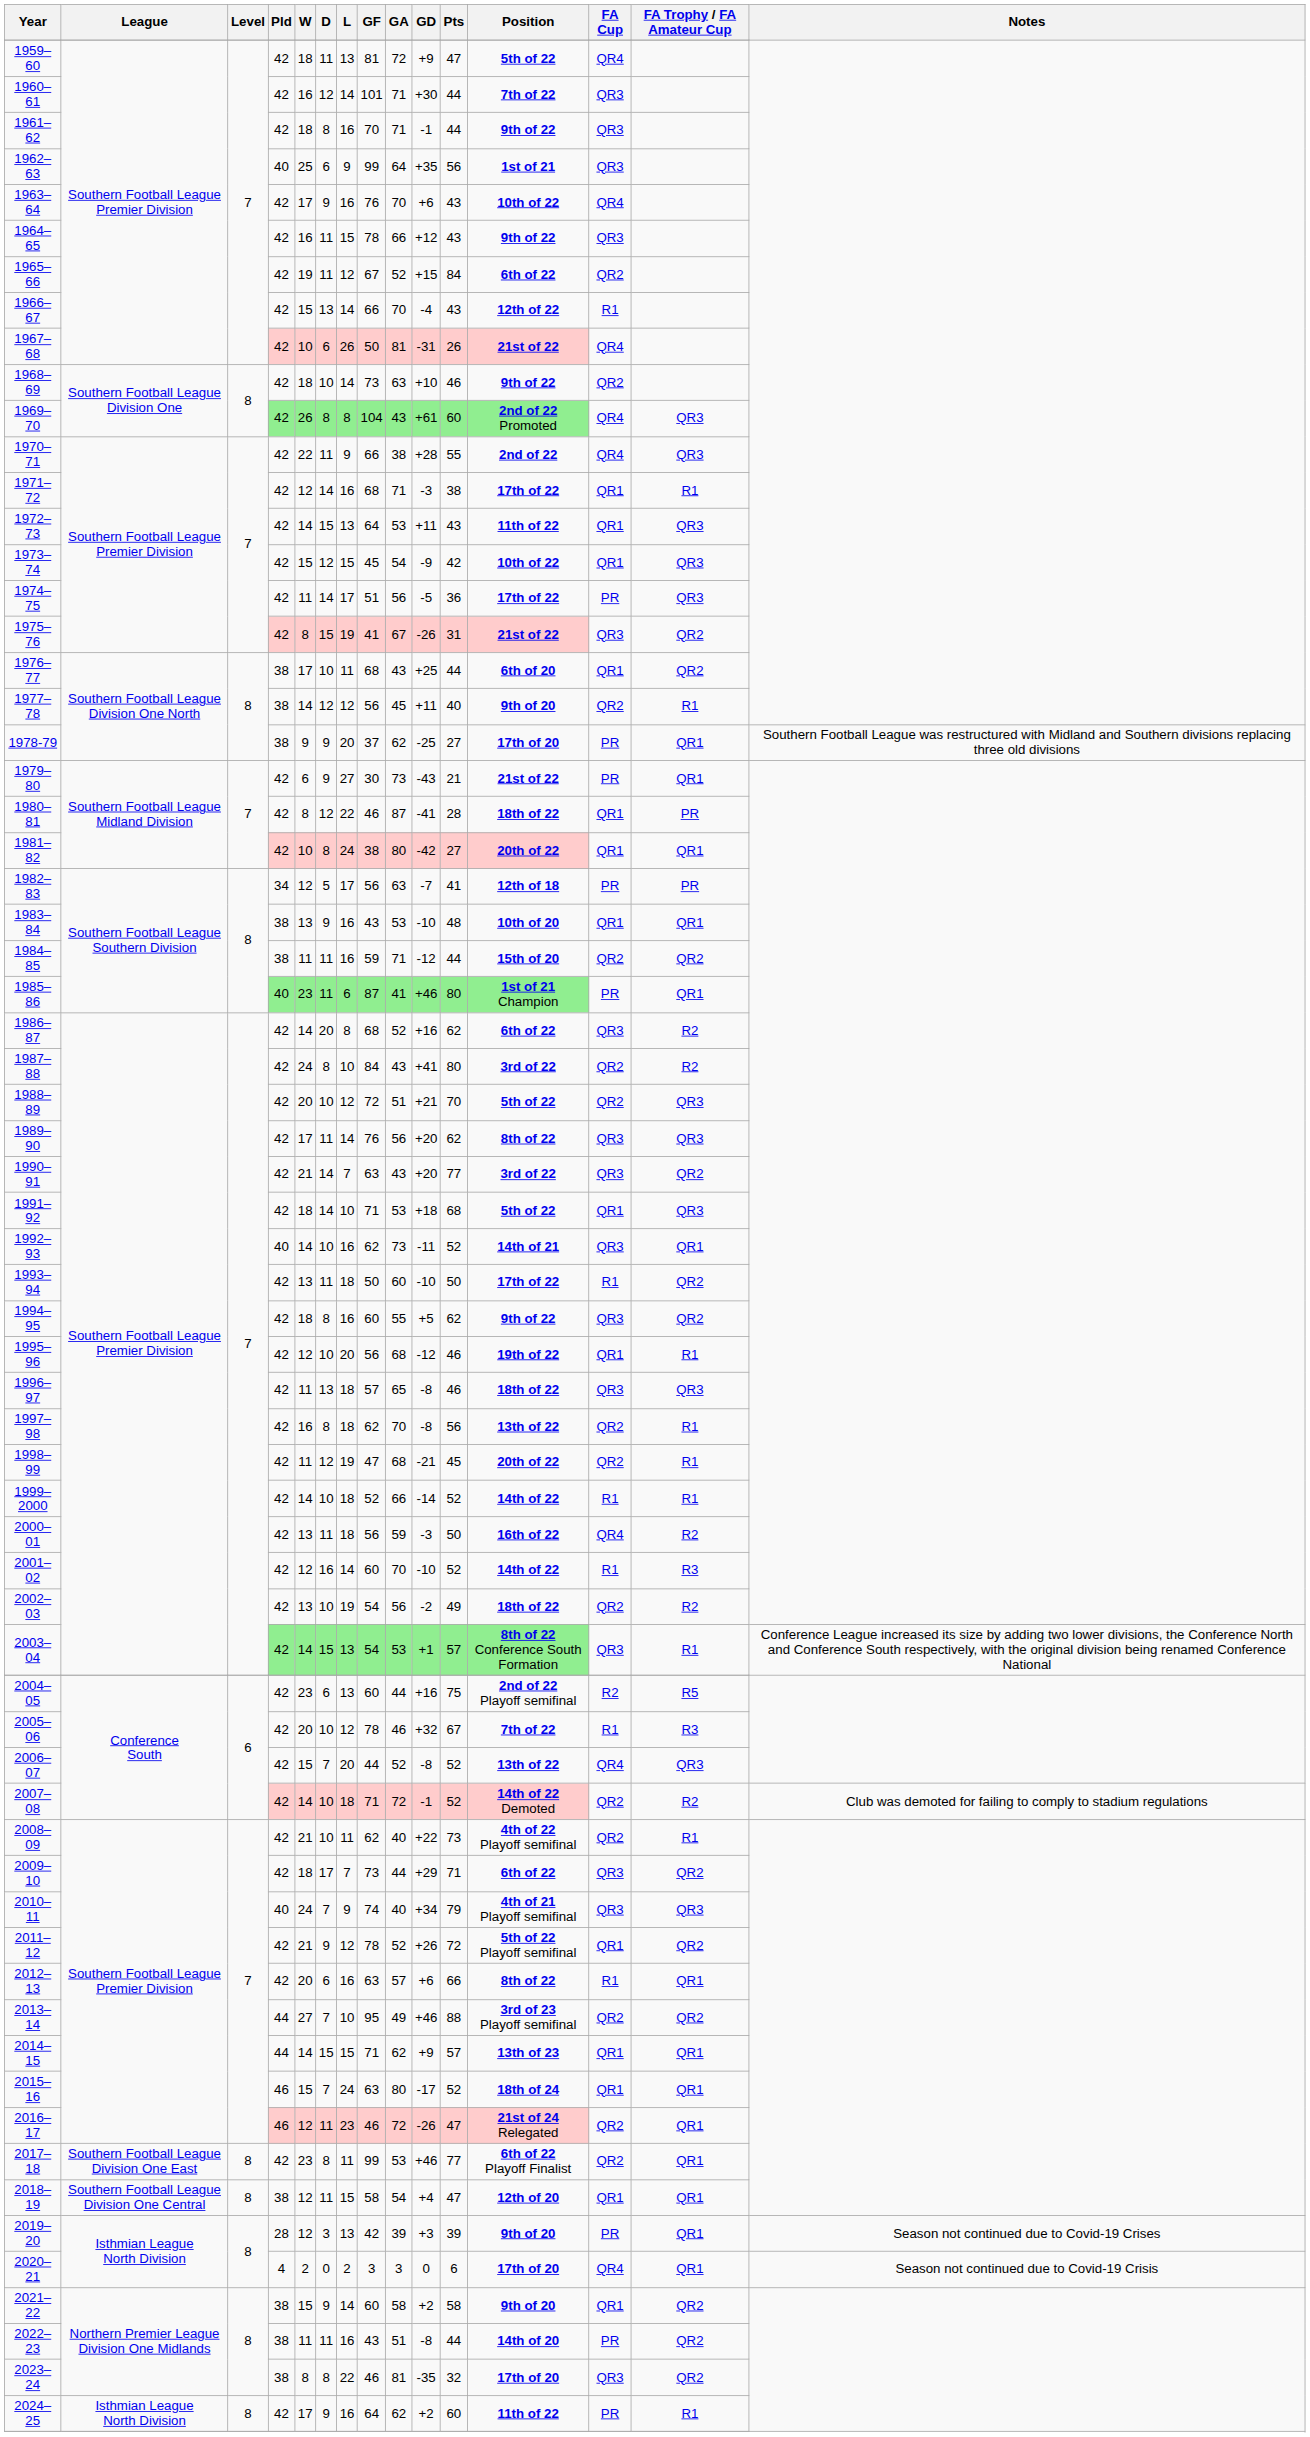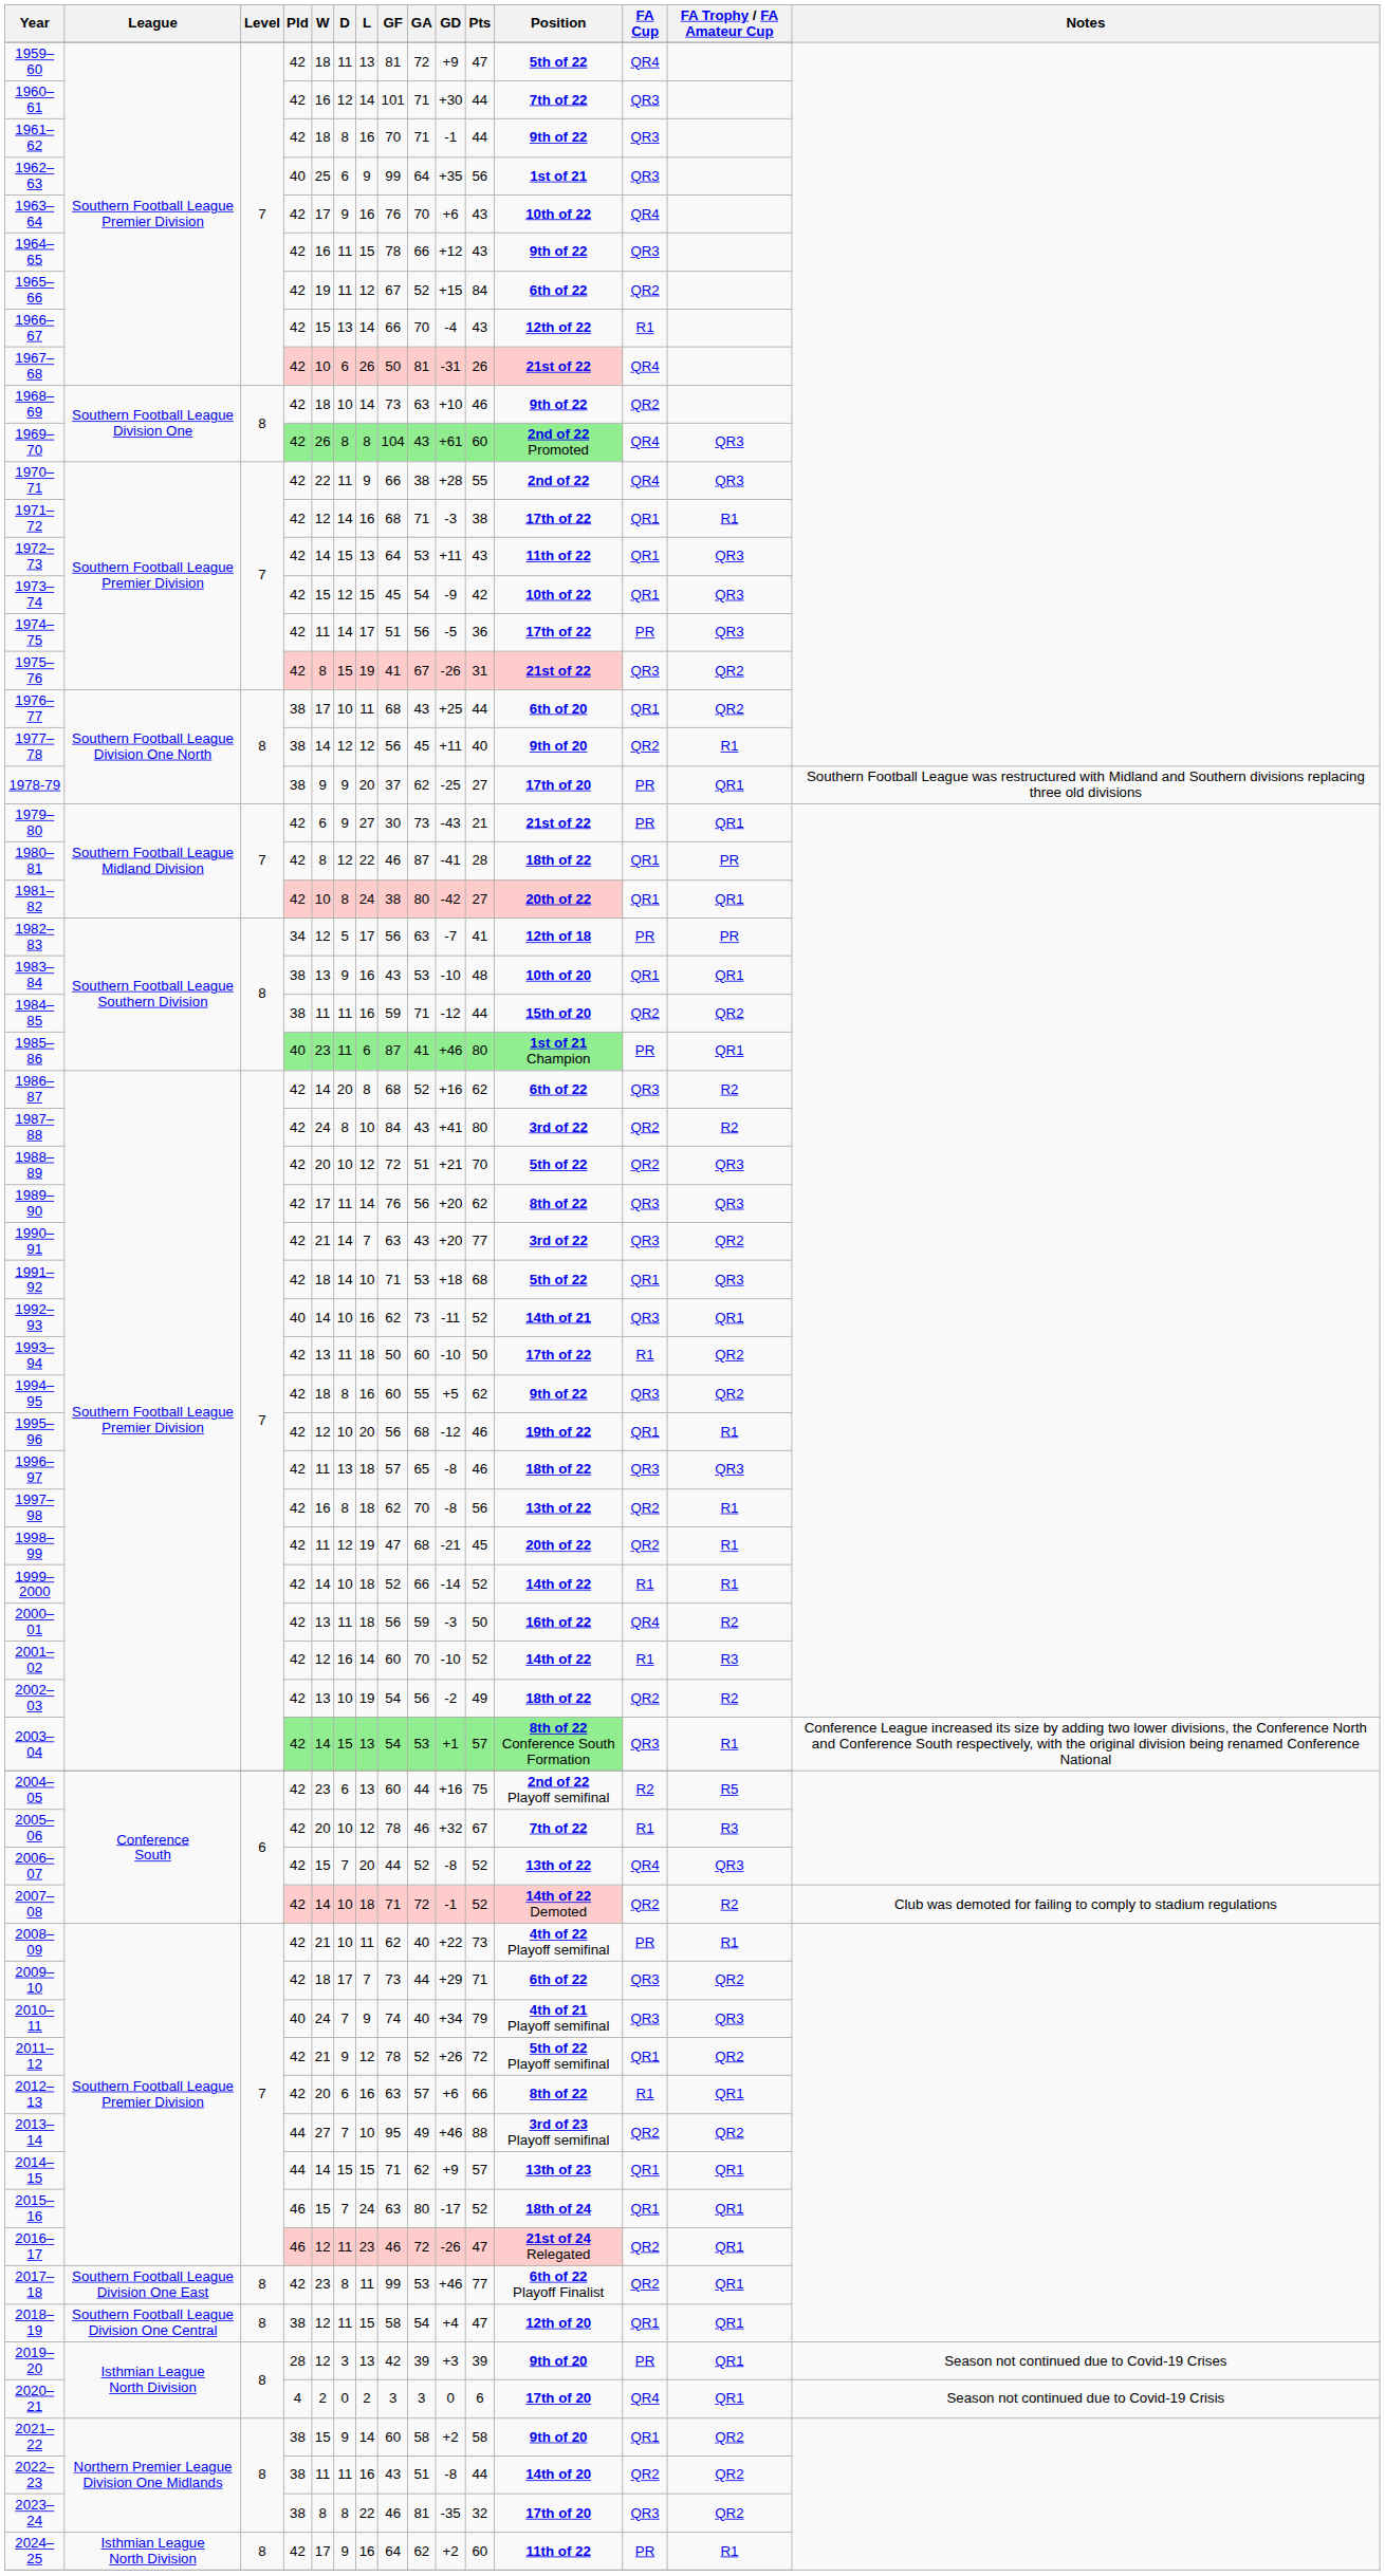2008–09 | FA Cup: QR2 -> PR
2022–23 | FA Cup: PR -> QR2
